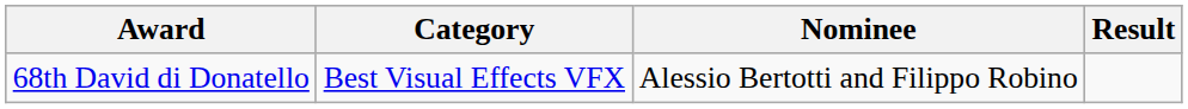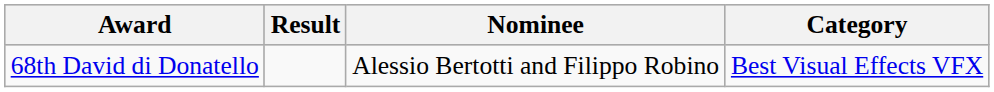columns swapped: Category <-> Result
